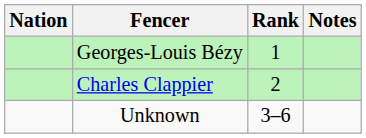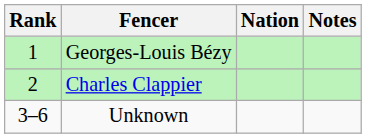columns swapped: Rank <-> Nation
